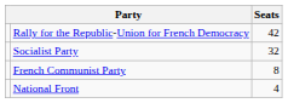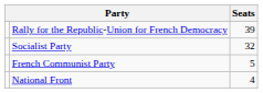Rally for the Republic-Union for French Democracy | Seats: 42 -> 39
French Communist Party | Seats: 8 -> 5
